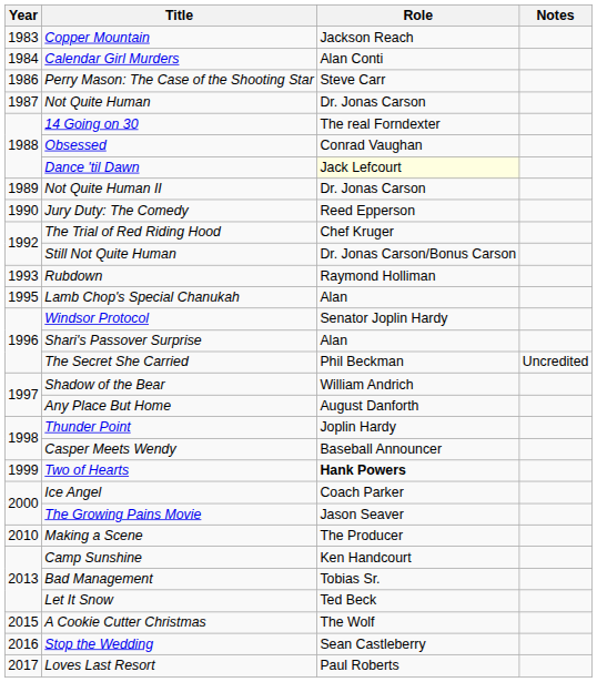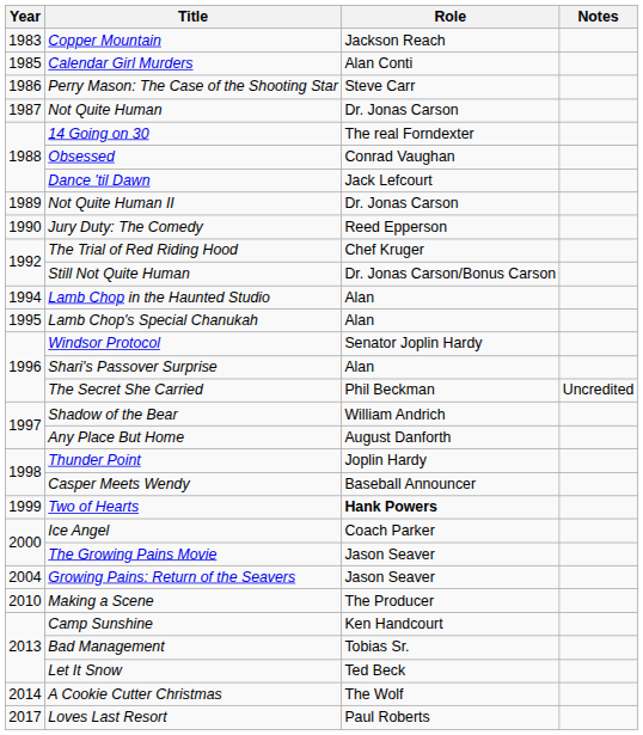Calendar Girl Murders | Year: 1984 -> 1985
Dance 'til Dawn | Role: lightyellow background -> no background
- row: 1993 | Rubdown | Raymond Holliman
+ row: 1994 | Lamb Chop in the Haunted Studio | Alan
+ row: 2004 | Growing Pains: Return of the Seavers | Jason Seaver
A Cookie Cutter Christmas | Year: 2015 -> 2014
- row: 2016 | Stop the Wedding | Sean Castleberry
